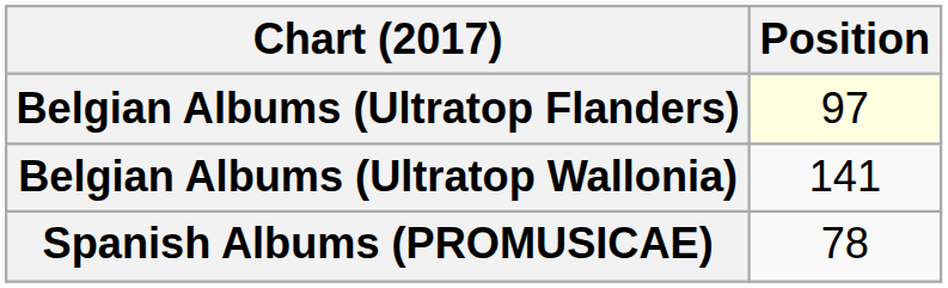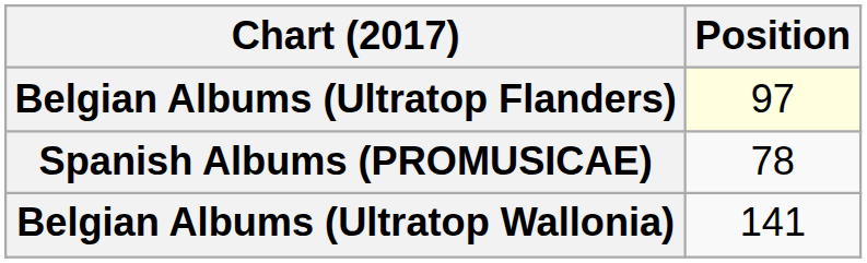rows swapped: Belgian Albums (Ultratop Wallonia) <-> Spanish Albums (PROMUSICAE)
